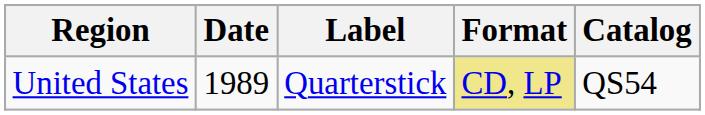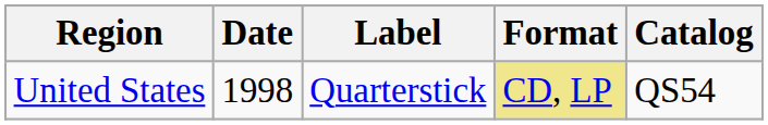United States | Date: 1989 -> 1998
